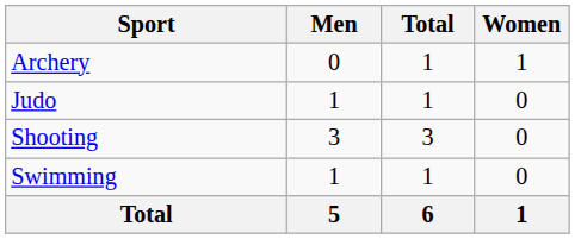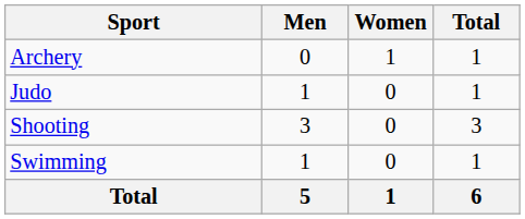columns swapped: Women <-> Total
